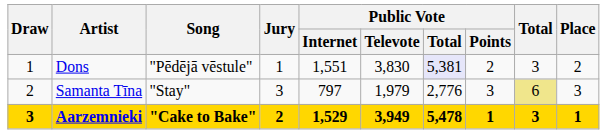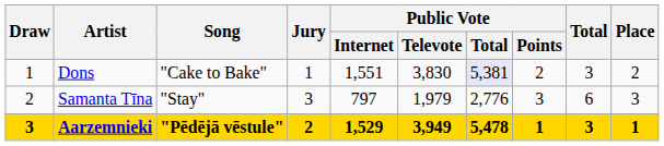Dons | Song: "Pēdējā vēstule" -> "Cake to Bake"
Samanta Tīna | Total: khaki background -> no background
Aarzemnieki | Song: "Cake to Bake" -> "Pēdējā vēstule"
